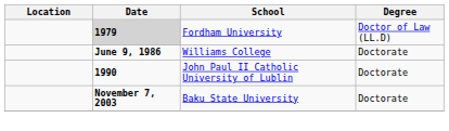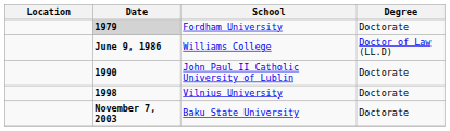Fordham University | Degree: Doctor of Law (LL.D) -> Doctorate
Williams College | Degree: Doctorate -> Doctor of Law (LL.D)
+ row: 1998 | Vilnius University | Doctorate
